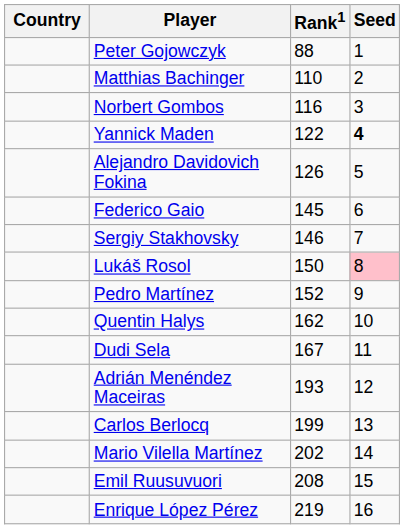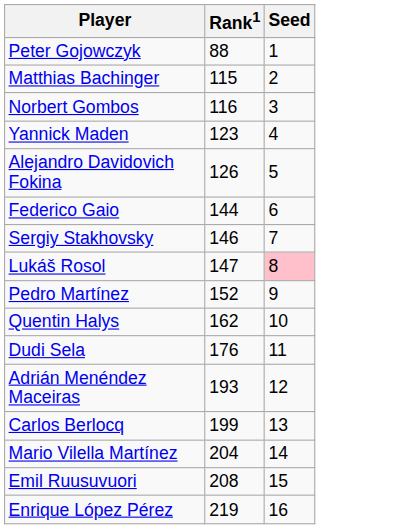- column: Country
Matthias Bachinger | Rank1: 110 -> 115
Yannick Maden | Rank1: 122 -> 123
Yannick Maden | Seed: bold -> normal
Federico Gaio | Rank1: 145 -> 144
Lukáš Rosol | Rank1: 150 -> 147
Dudi Sela | Rank1: 167 -> 176
Mario Vilella Martínez | Rank1: 202 -> 204
